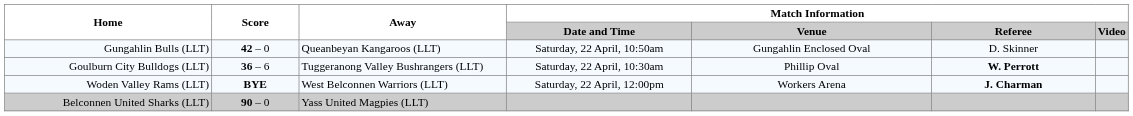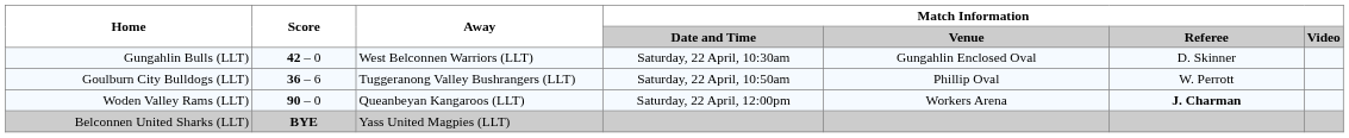Gungahlin Bulls (LLT) | Away: Queanbeyan Kangaroos (LLT) -> West Belconnen Warriors (LLT)
Gungahlin Bulls (LLT) | Match Information / Date and Time: Saturday, 22 April, 10:50am -> Saturday, 22 April, 10:30am
Goulburn City Bulldogs (LLT) | Match Information / Date and Time: Saturday, 22 April, 10:30am -> Saturday, 22 April, 10:50am
Goulburn City Bulldogs (LLT) | Match Information / Referee: bold -> normal
Woden Valley Rams (LLT) | Score: BYE -> 90 – 0
Woden Valley Rams (LLT) | Away: West Belconnen Warriors (LLT) -> Queanbeyan Kangaroos (LLT)
Belconnen United Sharks (LLT) | Score: 90 – 0 -> BYE
